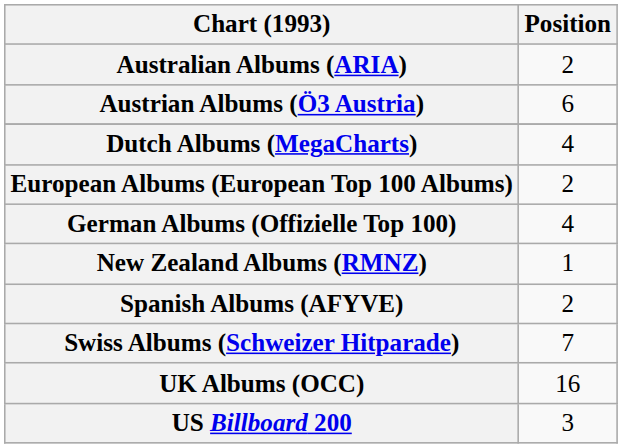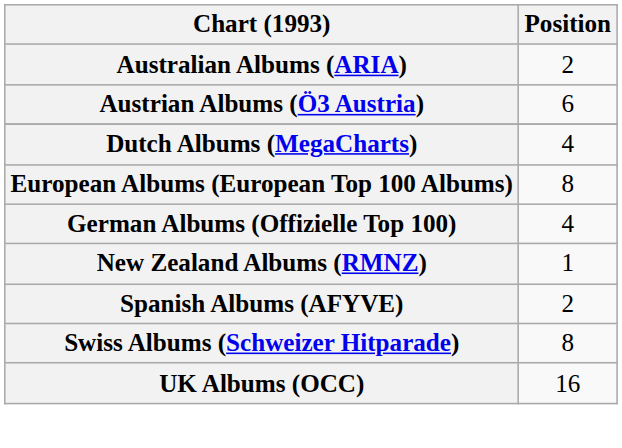European Albums (European Top 100 Albums) | Position: 2 -> 8
Swiss Albums (Schweizer Hitparade) | Position: 7 -> 8
- row: US Billboard 200 | 3
